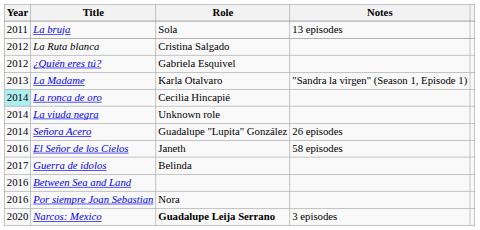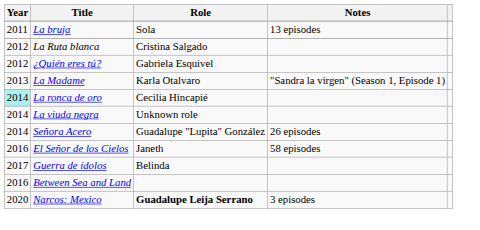- row: 2016 | Por siempre Joan Sebastian | Nora
